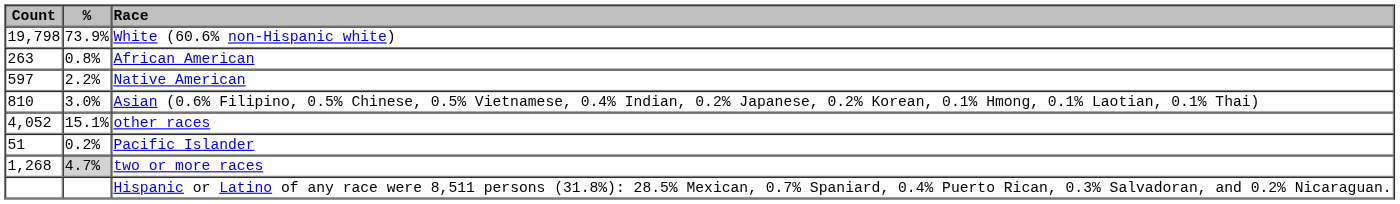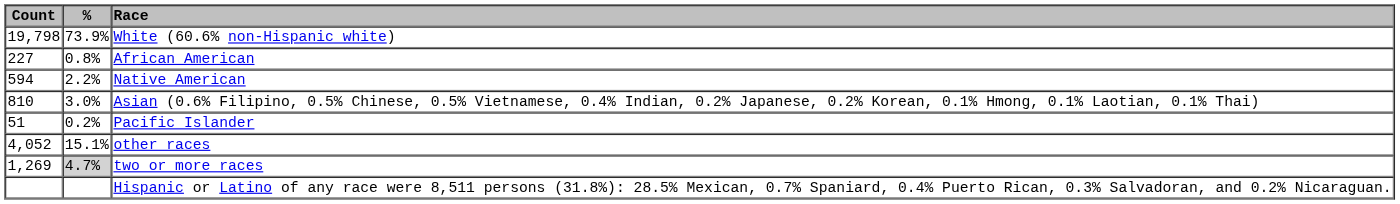African American | Count: 263 -> 227
Native American | Count: 597 -> 594
rows swapped: Pacific Islander <-> other races
two or more races | Count: 1,268 -> 1,269
